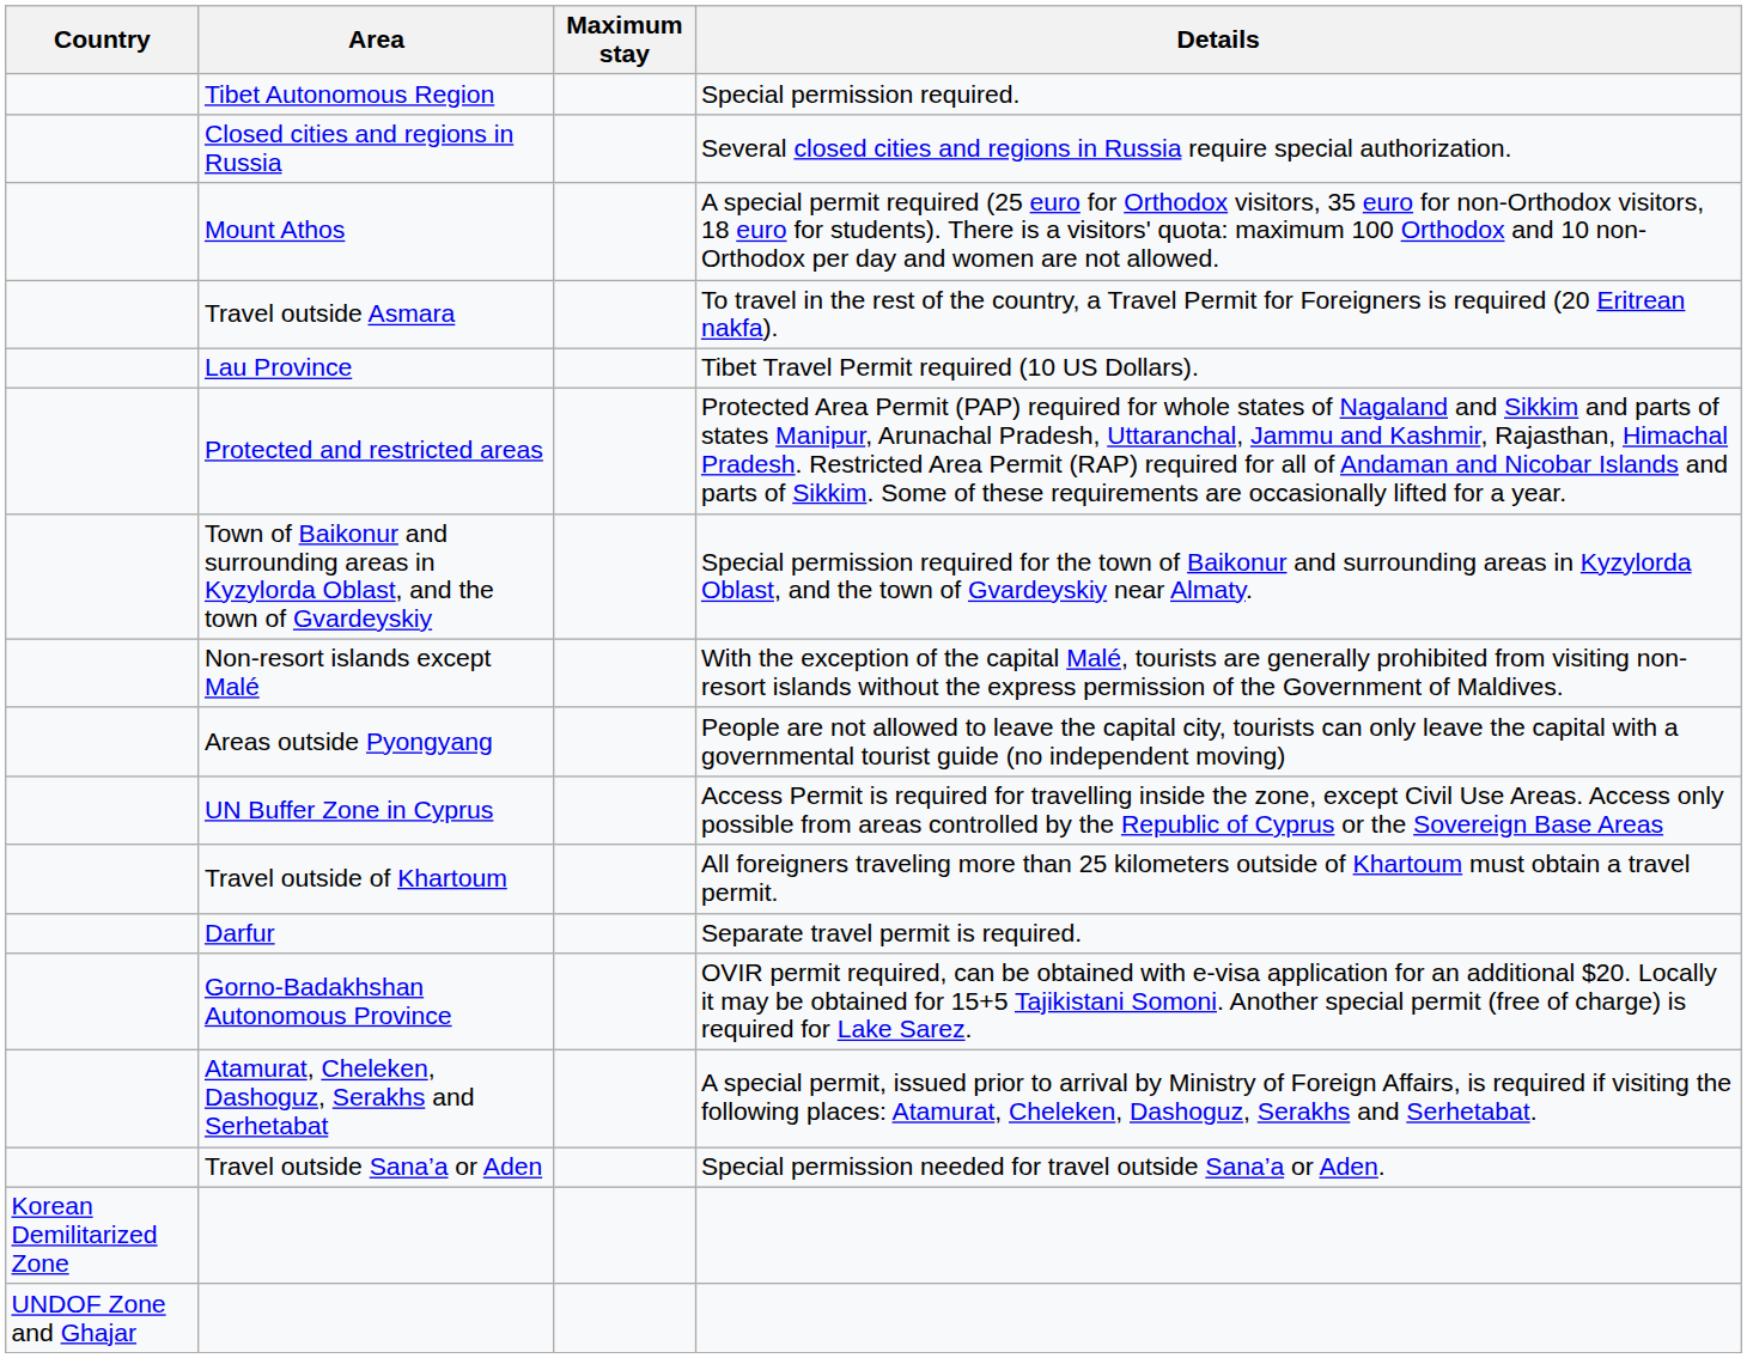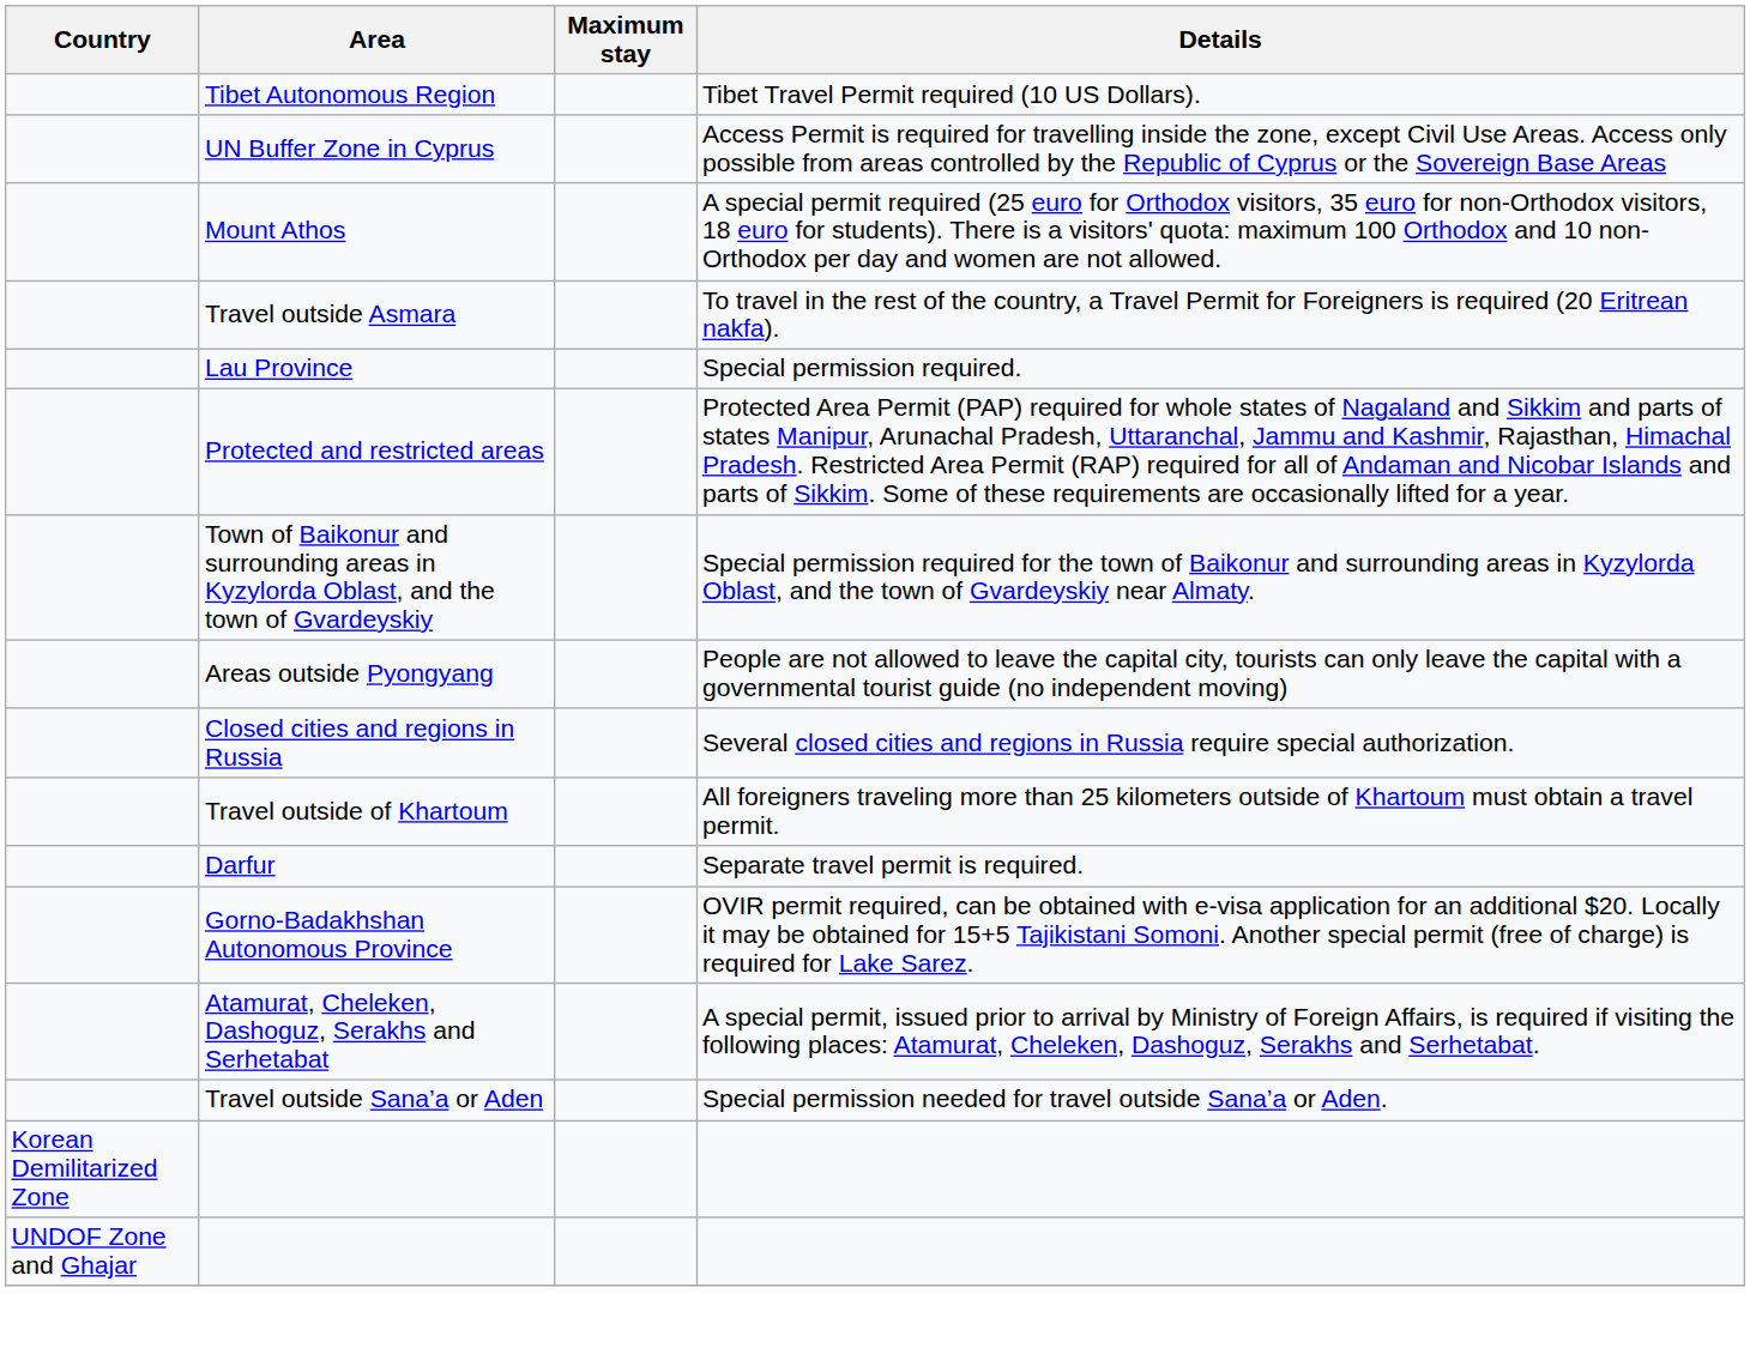Tibet Autonomous Region | Details: Special permission required. -> Tibet Travel Permit required (10 US Dollars).
rows swapped: UN Buffer Zone in Cyprus <-> Closed cities and regions in Russia
Lau Province | Details: Tibet Travel Permit required (10 US Dollars). -> Special permission required.
- row: Non-resort islands except Malé | With the exception of the capital Malé, tourists are generally prohibited from visiting non-resort islands without the express permission of the Government of Maldives.
